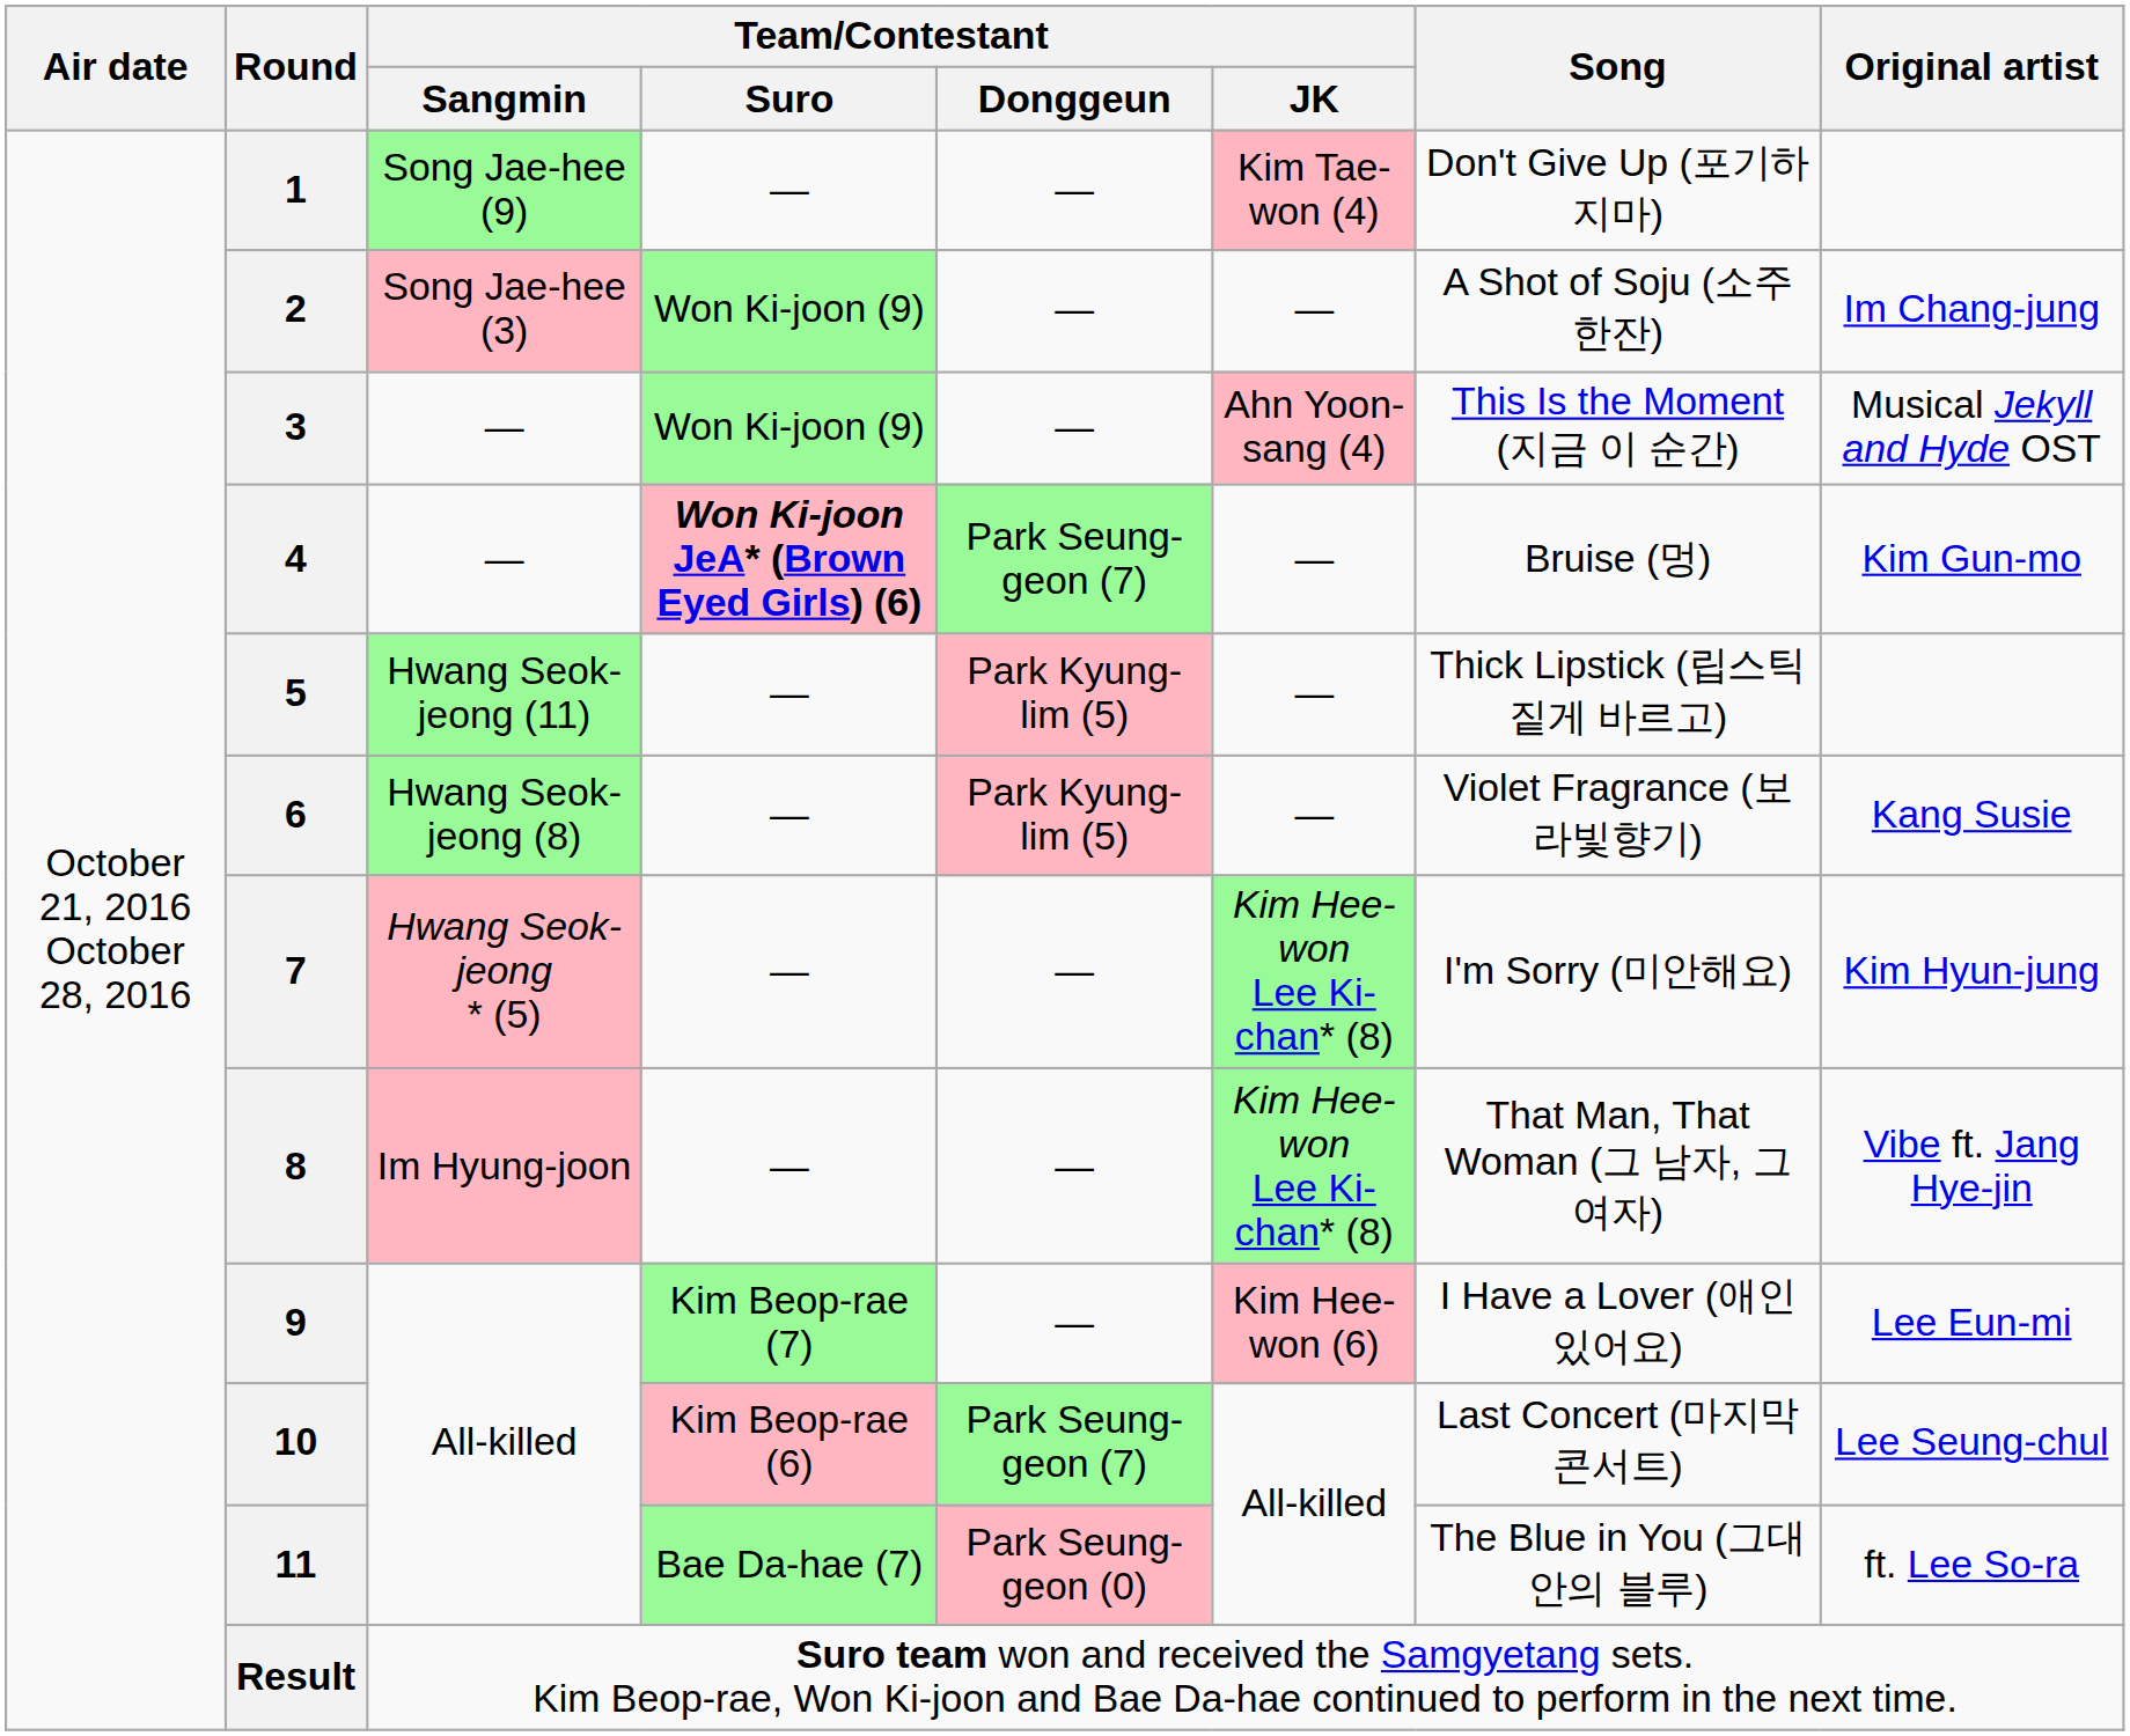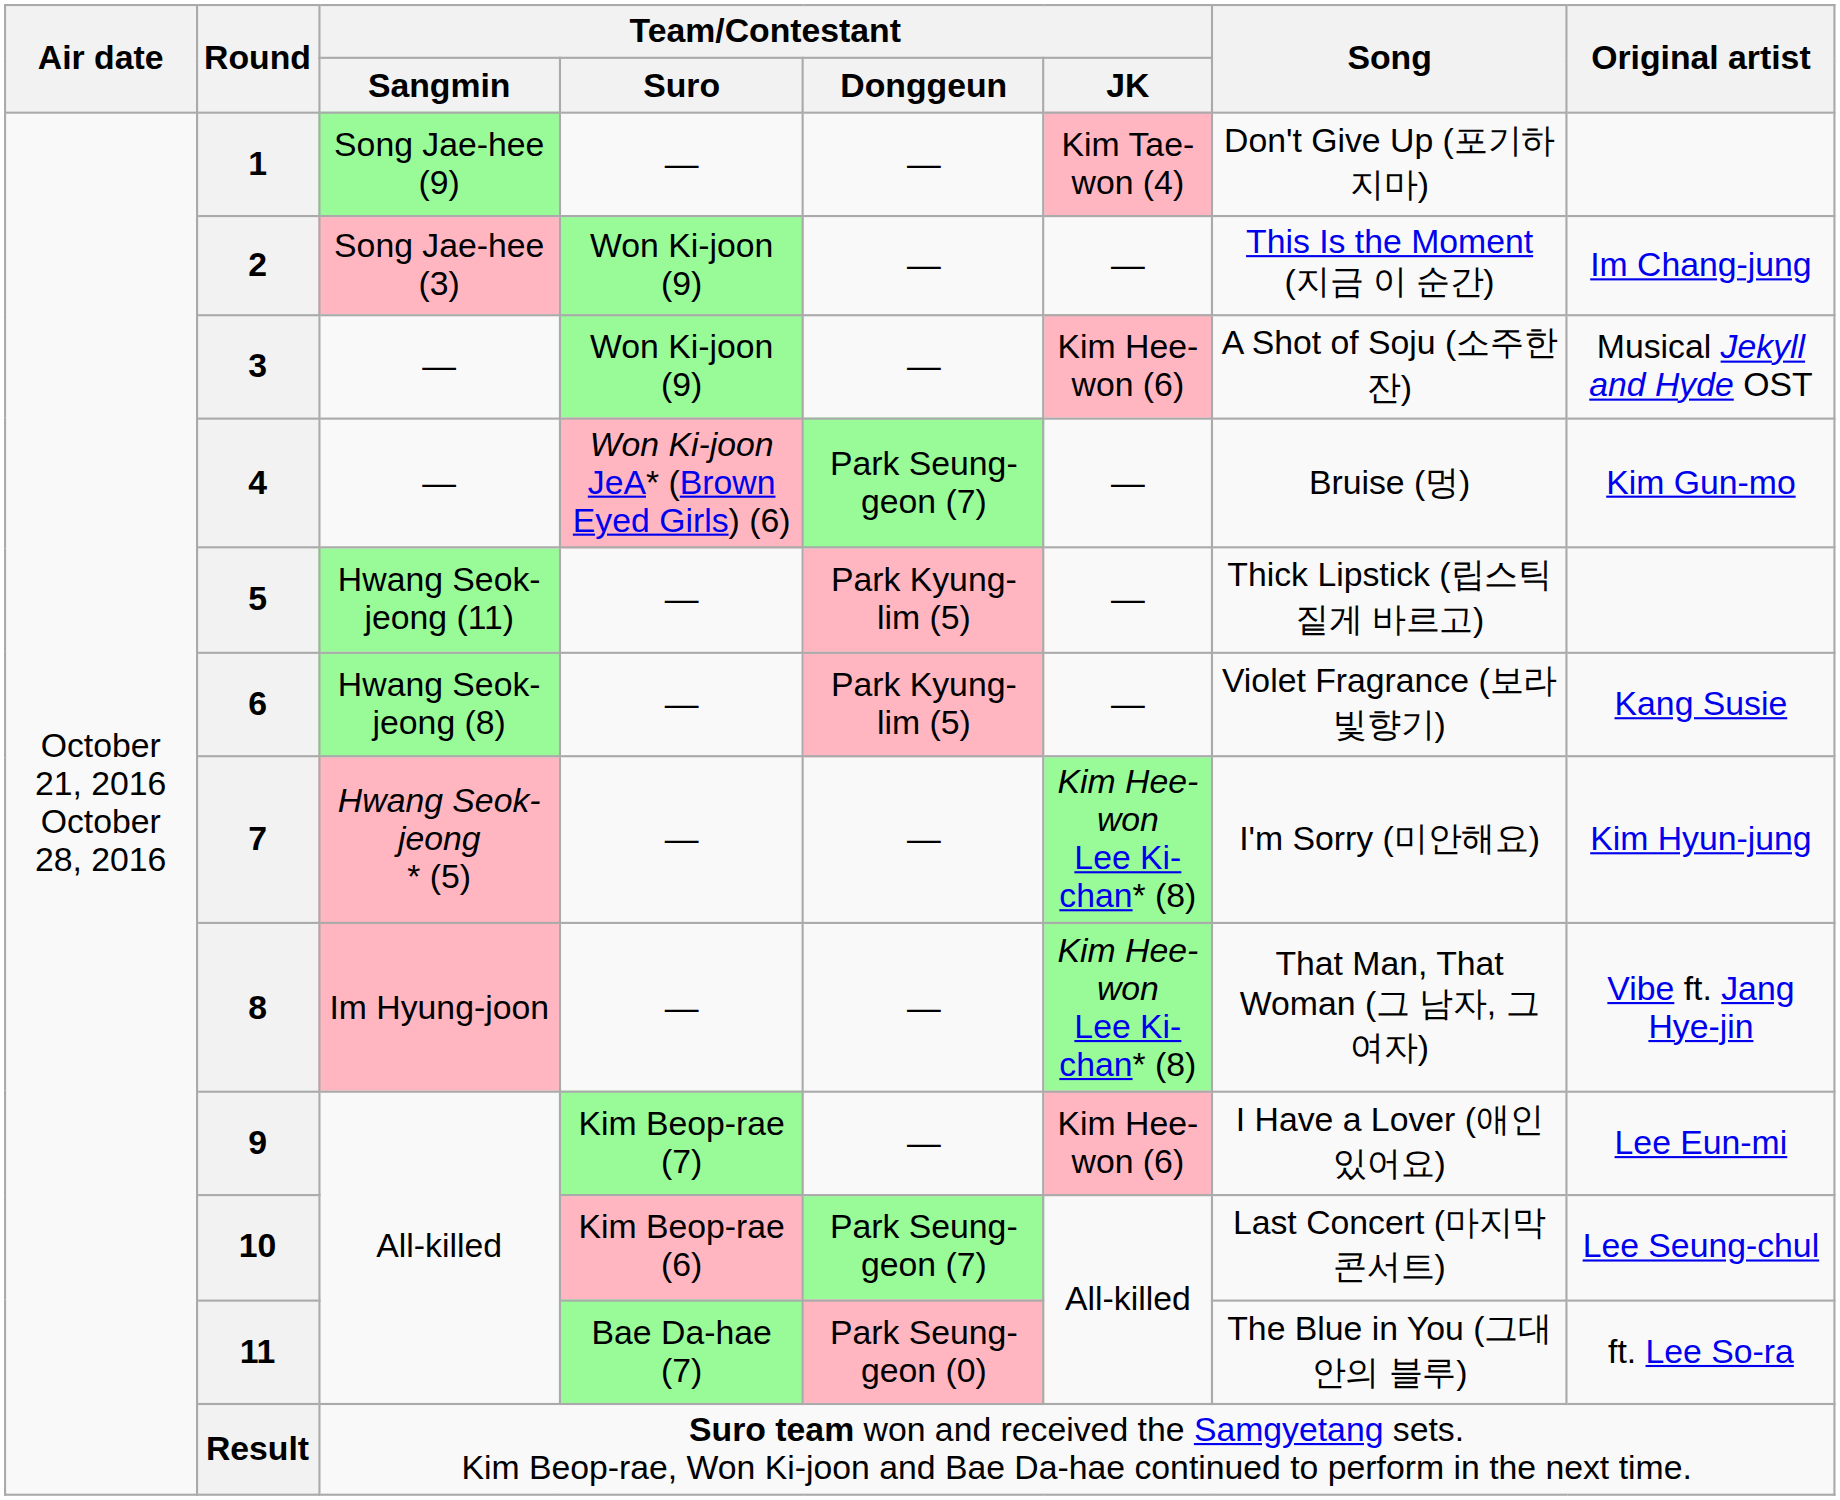2 | Song: A Shot of Soju (소주한잔) -> This Is the Moment (지금 이 순간)
3 | Team/Contestant / JK: Ahn Yoon-sang (4) -> Kim Hee-won (6)
3 | Song: This Is the Moment (지금 이 순간) -> A Shot of Soju (소주한잔)
4 | Team/Contestant / Suro: bold -> normal
